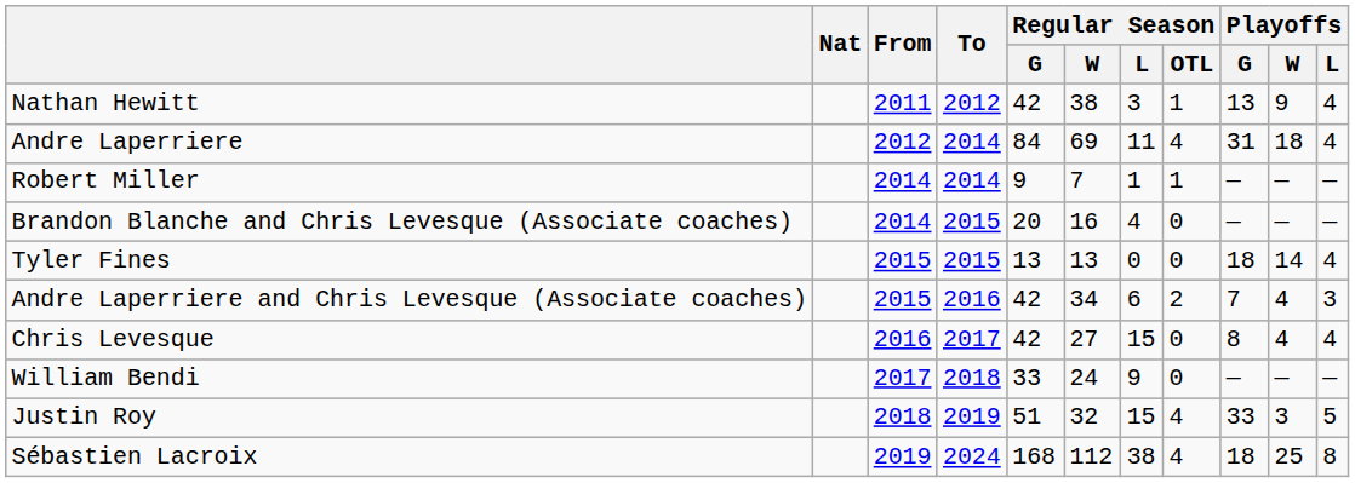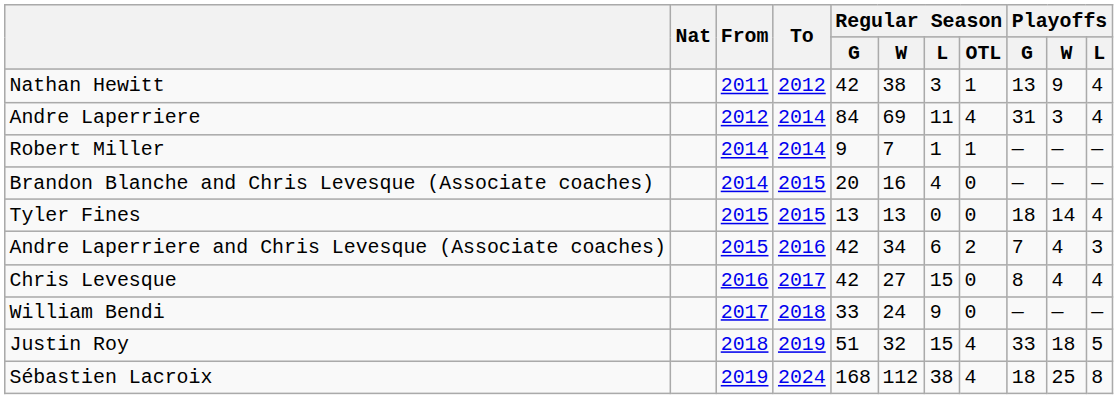Andre Laperriere | Playoffs / W: 18 -> 3
Justin Roy | Playoffs / W: 3 -> 18
